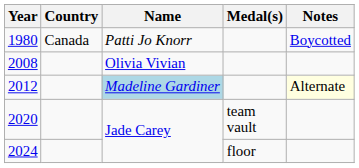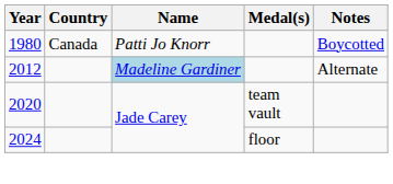- row: 2008 | Olivia Vivian
2012 | Notes: lightyellow background -> no background
